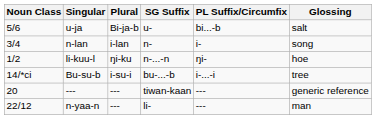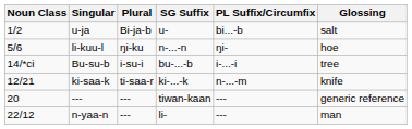u-ja | Noun Class: 5/6 -> 1/2
- row: 3/4 | n-lan | i-lan | n- | i- | song
li-kuu-l | Noun Class: 1/2 -> 5/6
+ row: 12/21 | ki-saa-k | ti-saa-r | ki-...-k | n-...-m | knife
